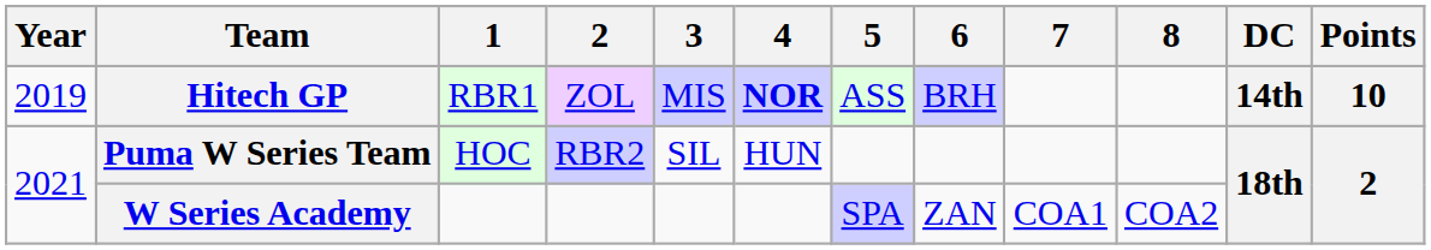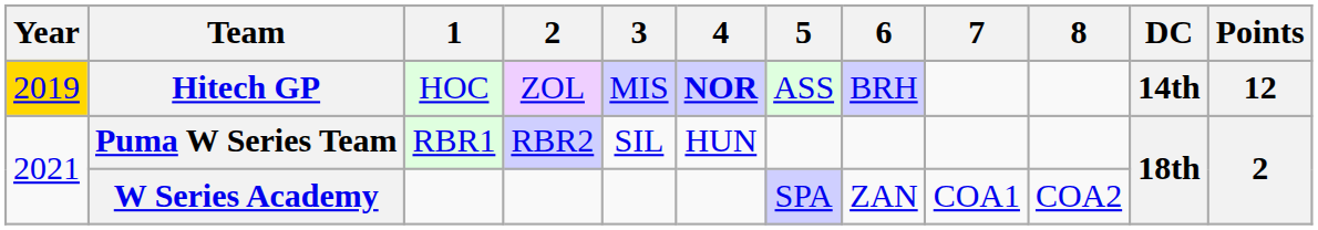Hitech GP | Year: no background -> gold background
Hitech GP | 1: RBR1 -> HOC
Hitech GP | Points: 10 -> 12
Puma W Series Team | 1: HOC -> RBR1
